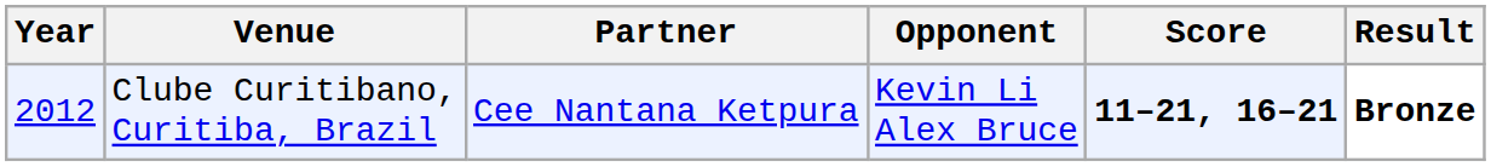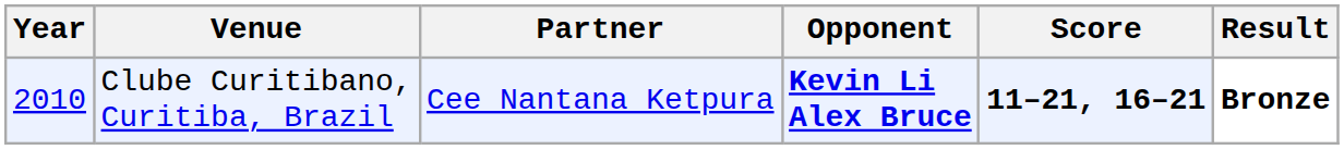Clube Curitibano, Curitiba, Brazil | Year: 2012 -> 2010
Clube Curitibano, Curitiba, Brazil | Opponent: normal -> bold
